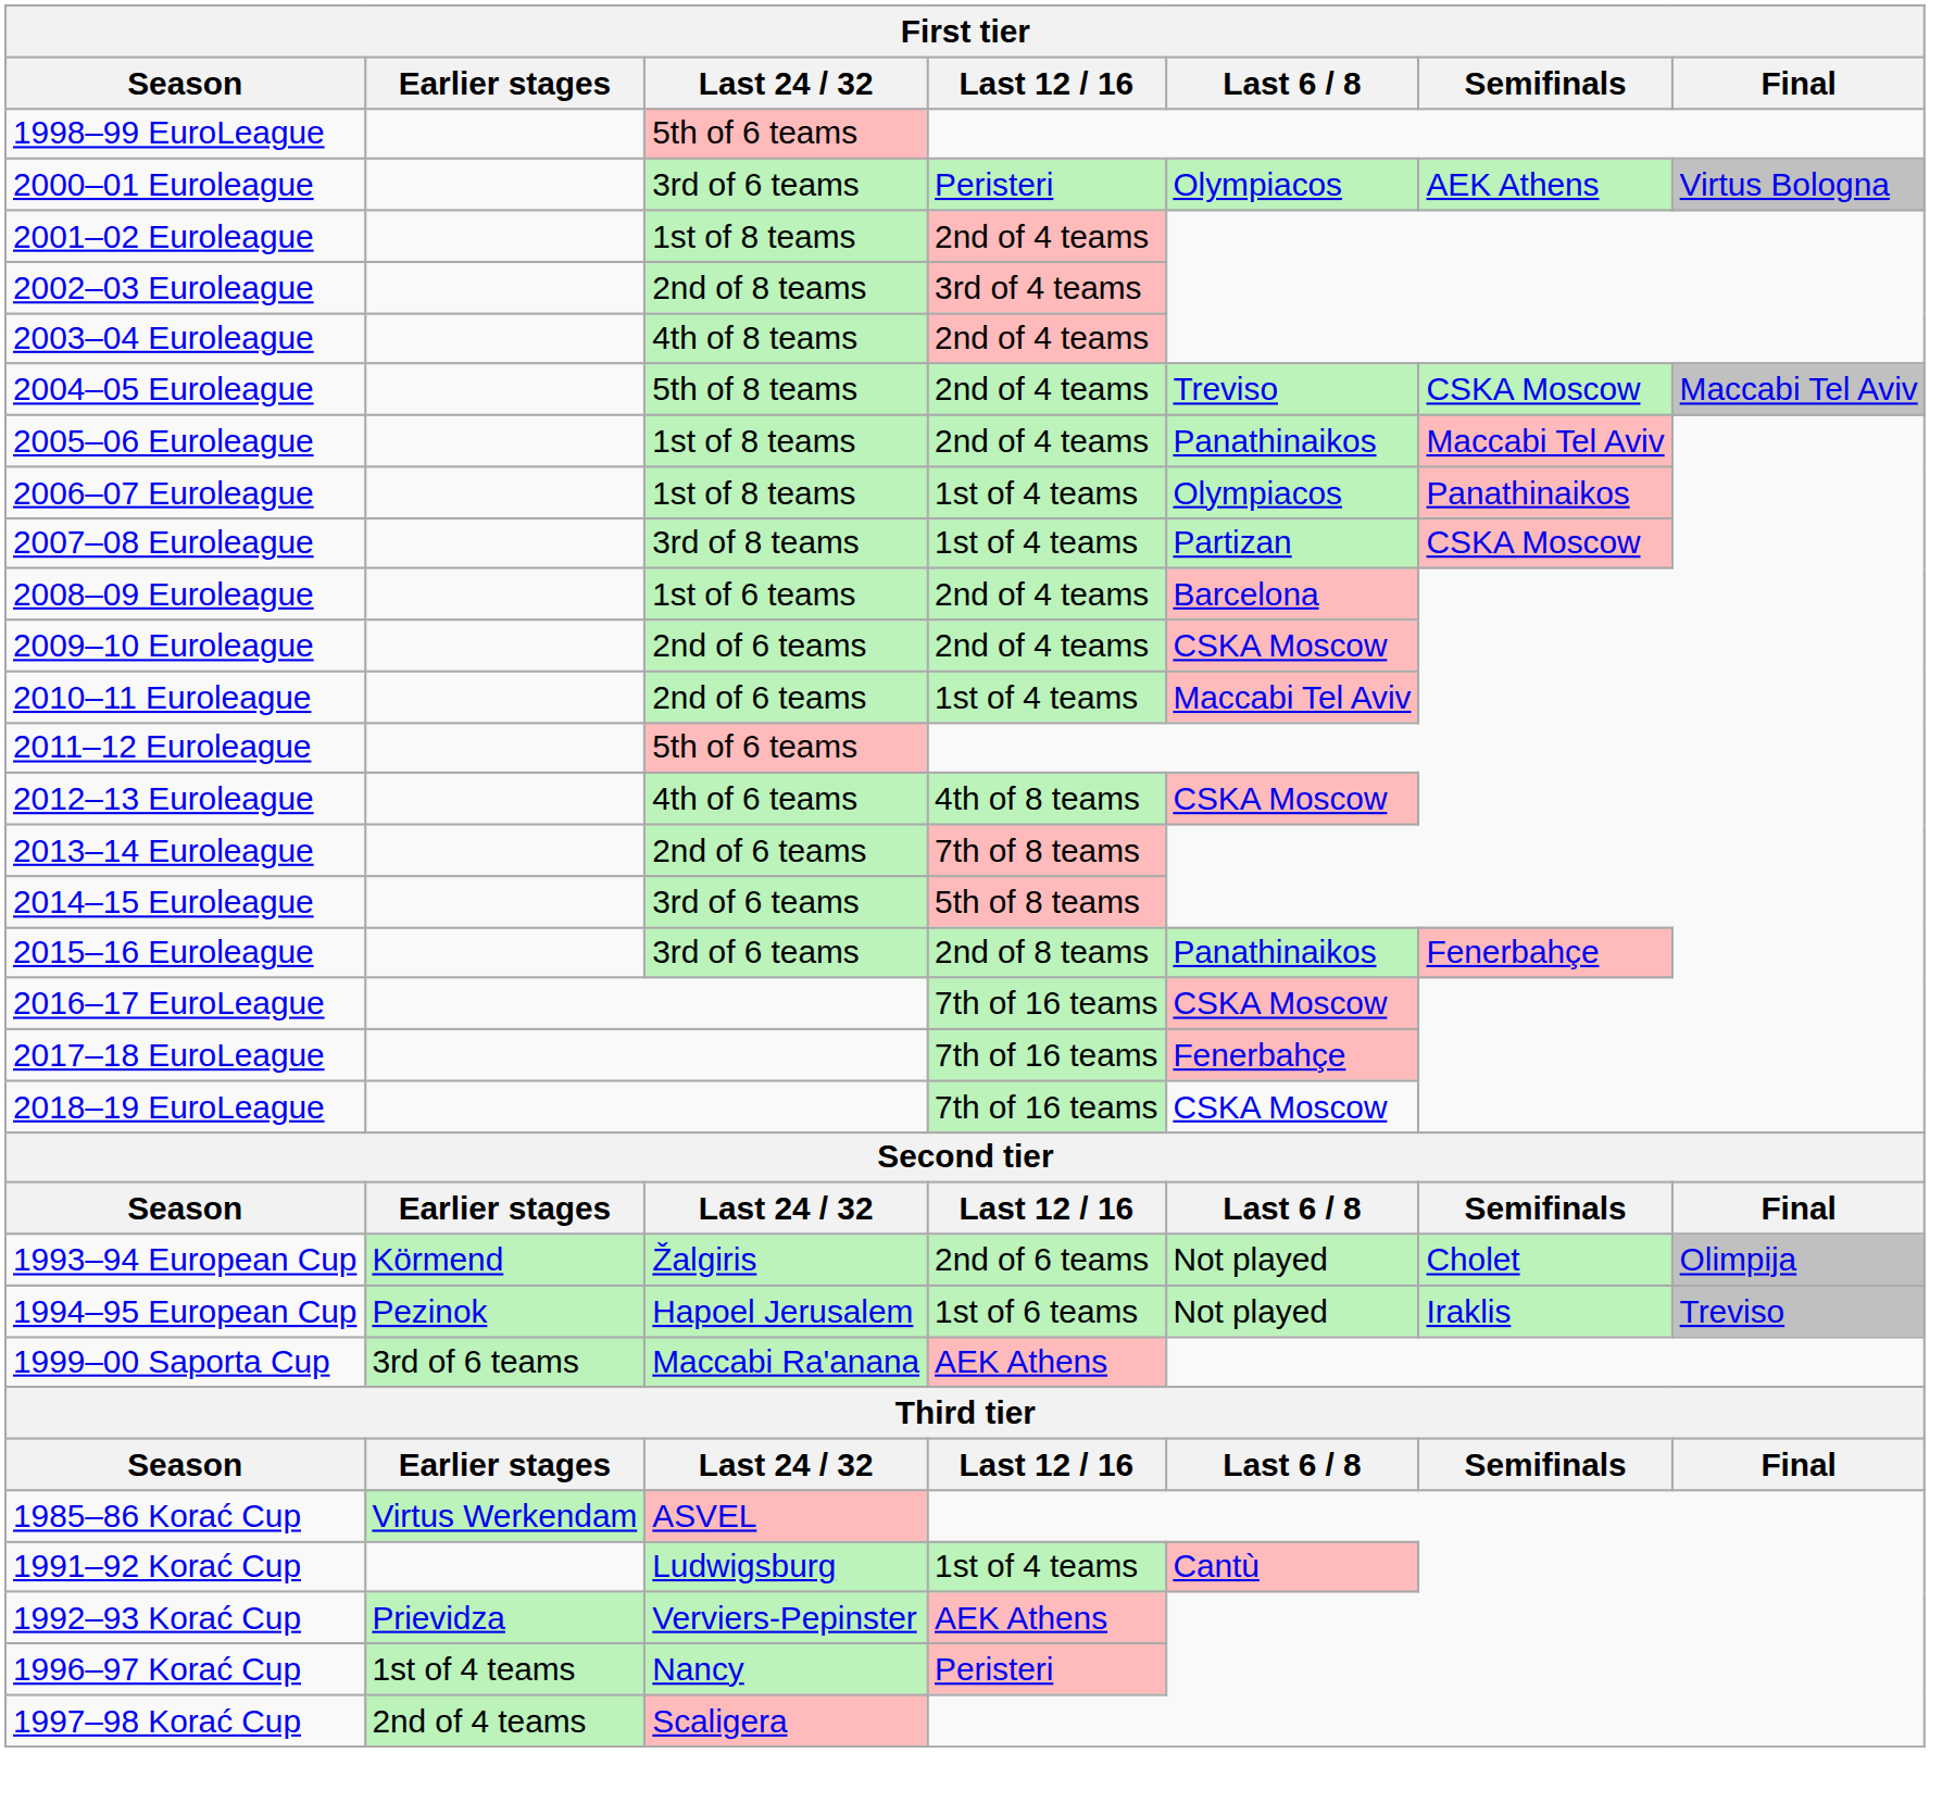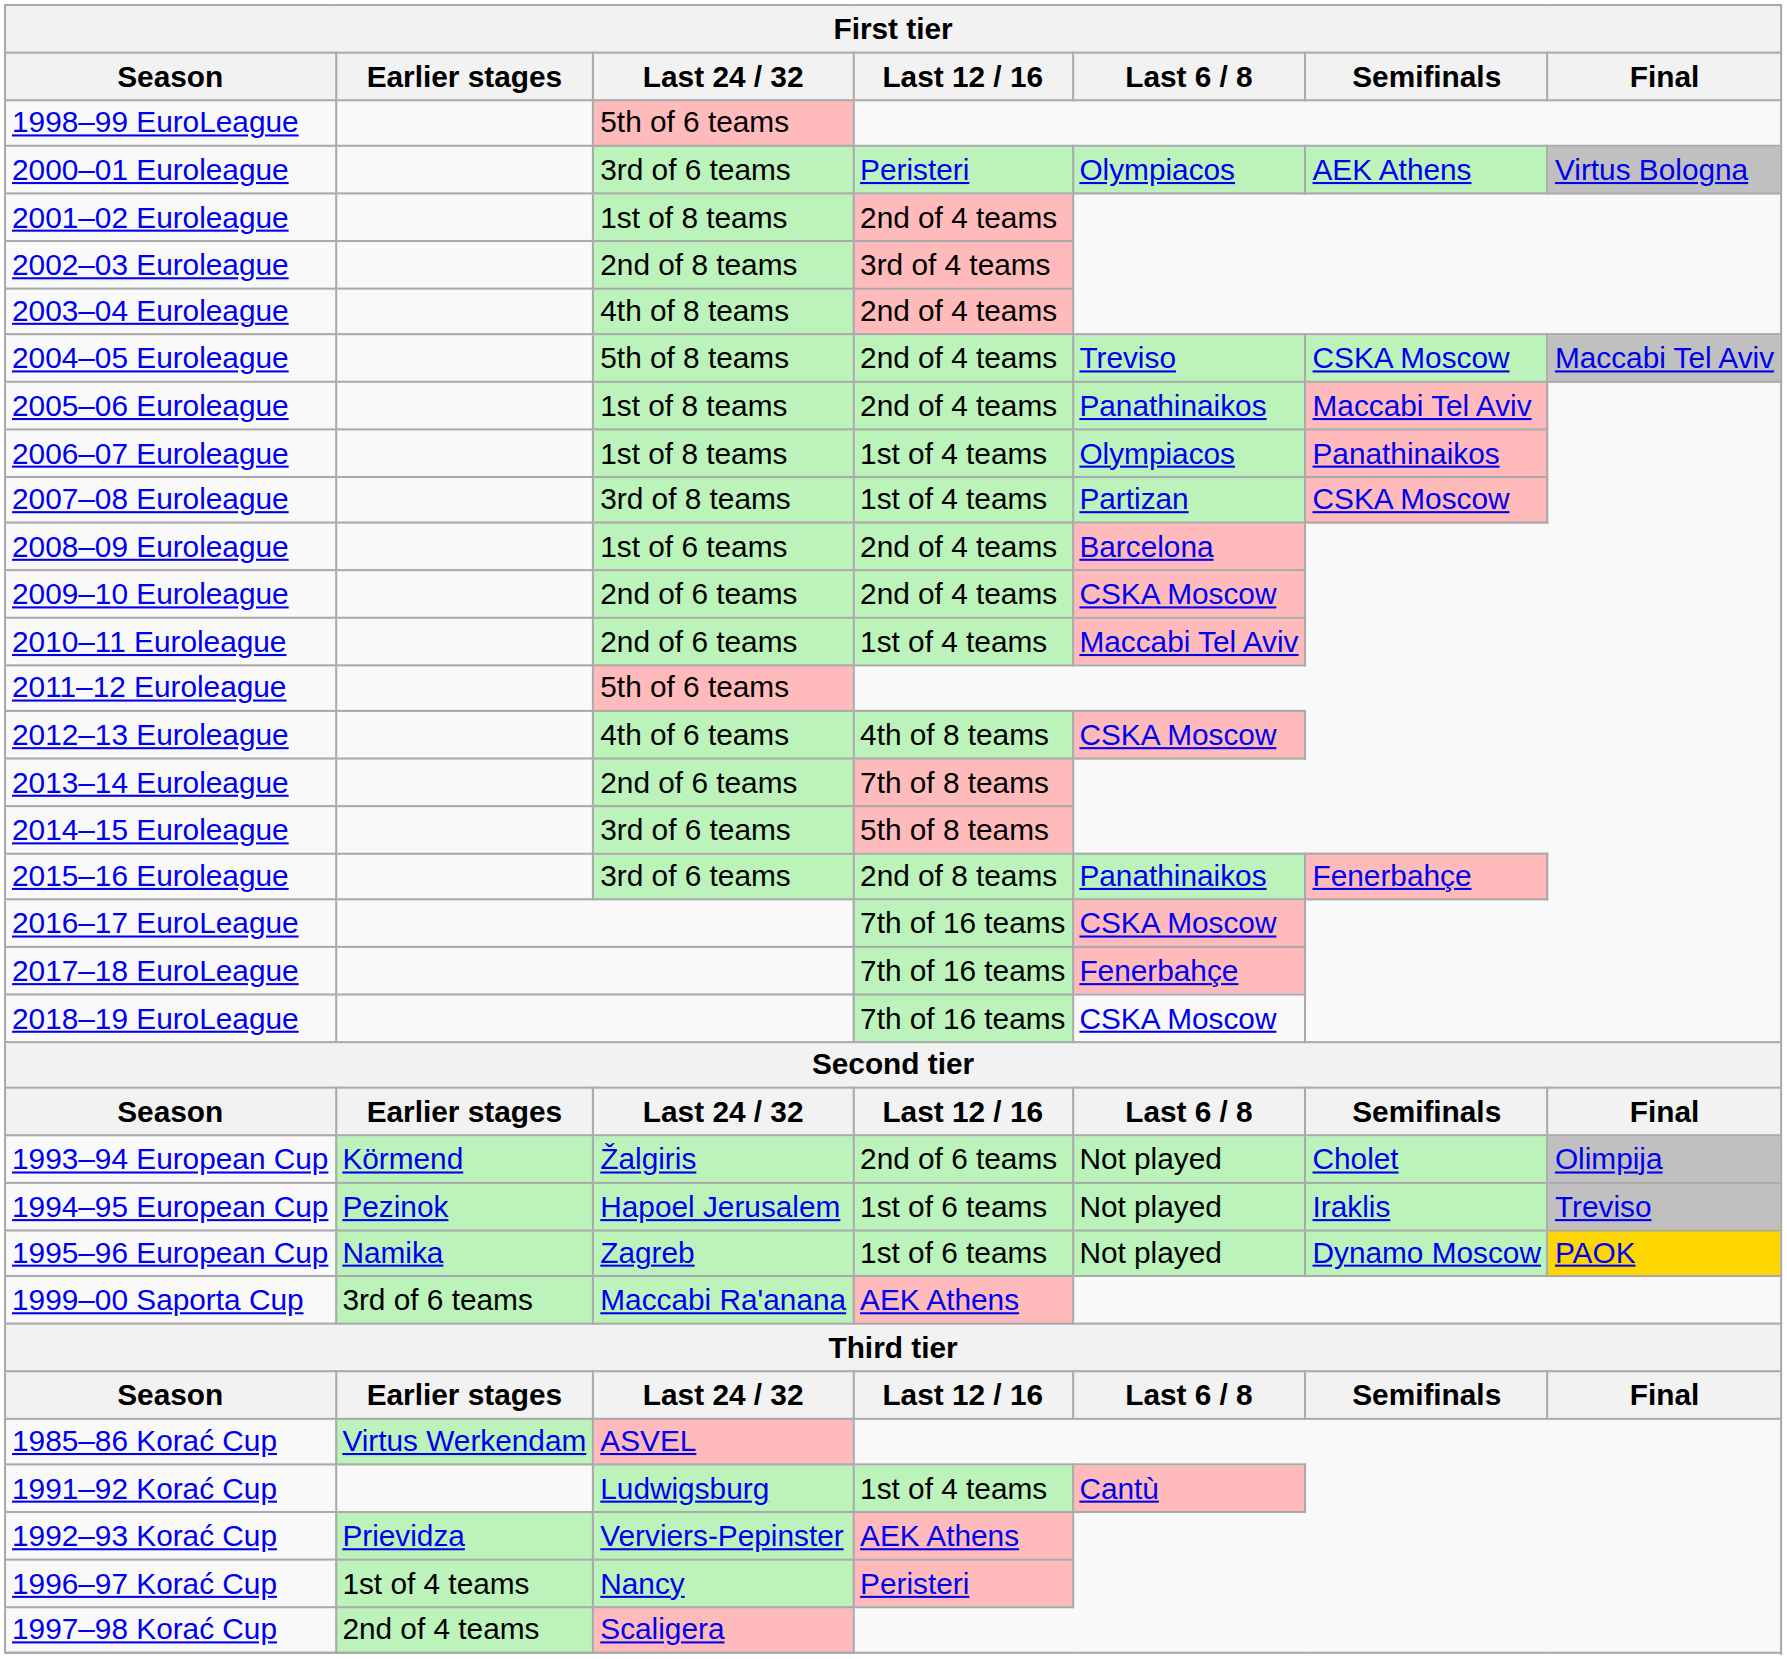+ row: 1995–96 European Cup | Namika | Zagreb | 1st of 6 teams | Not played | Dynamo Moscow | PAOK
